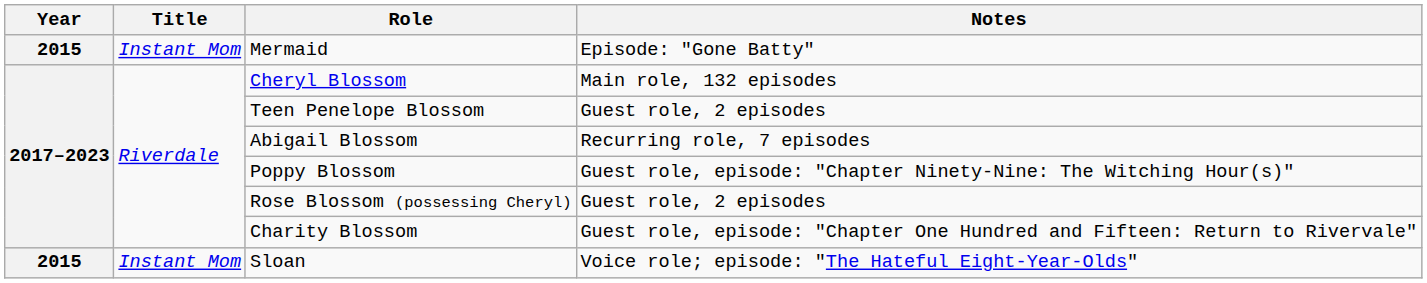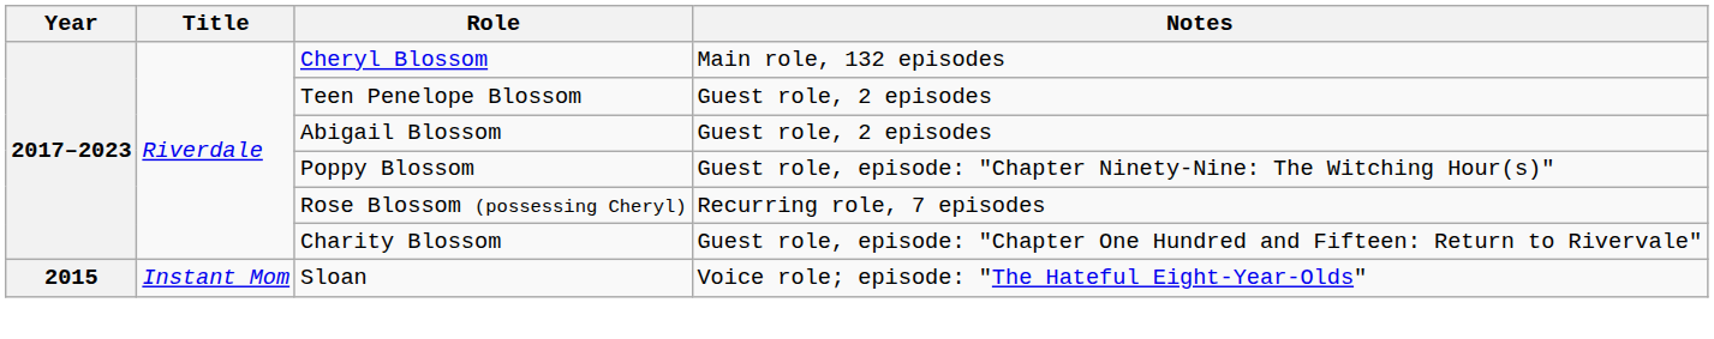- row: 2015 | Instant Mom | Mermaid | Episode: "Gone Batty"
Abigail Blossom | Notes: Recurring role, 7 episodes -> Guest role, 2 episodes
Rose Blossom (possessing Cheryl) | Notes: Guest role, 2 episodes -> Recurring role, 7 episodes
